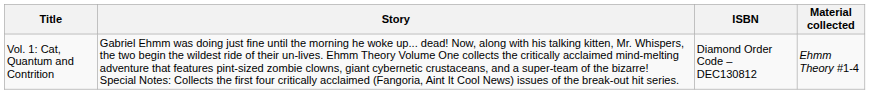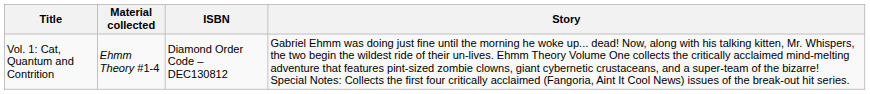columns swapped: Material collected <-> Story
